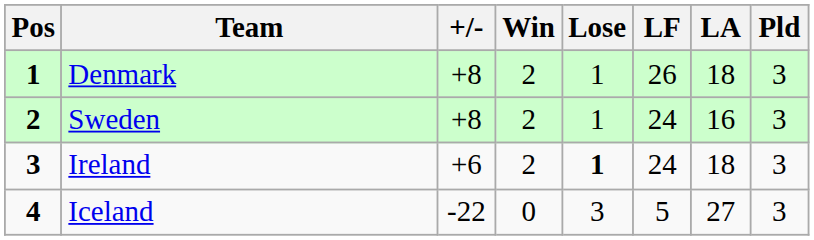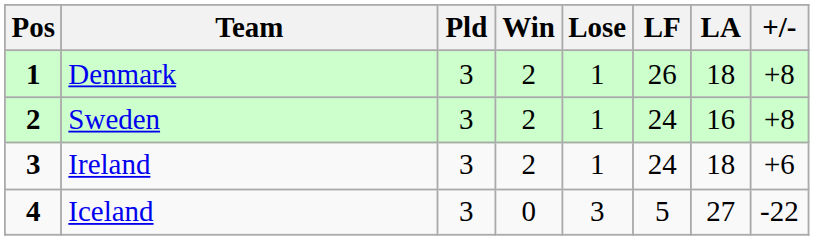columns swapped: Pld <-> +/-
Ireland | Lose: bold -> normal
